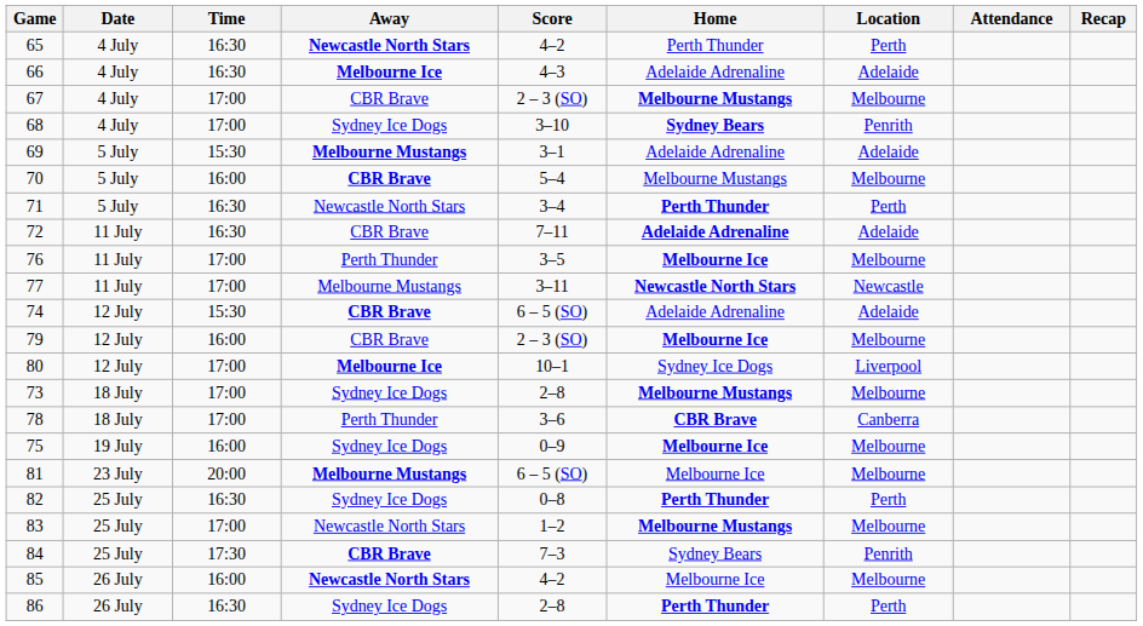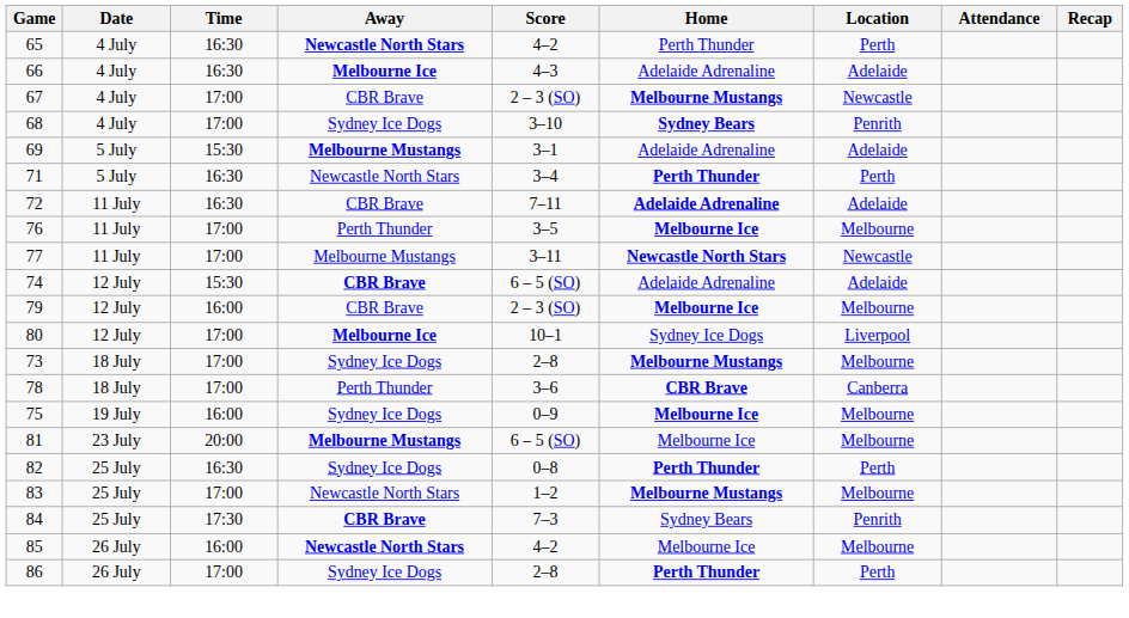67 | Location: Melbourne -> Newcastle
- row: 70 | 5 July | 16:00 | CBR Brave | 5–4 | Melbourne Mustangs | Melbourne
86 | Time: 16:30 -> 17:00
